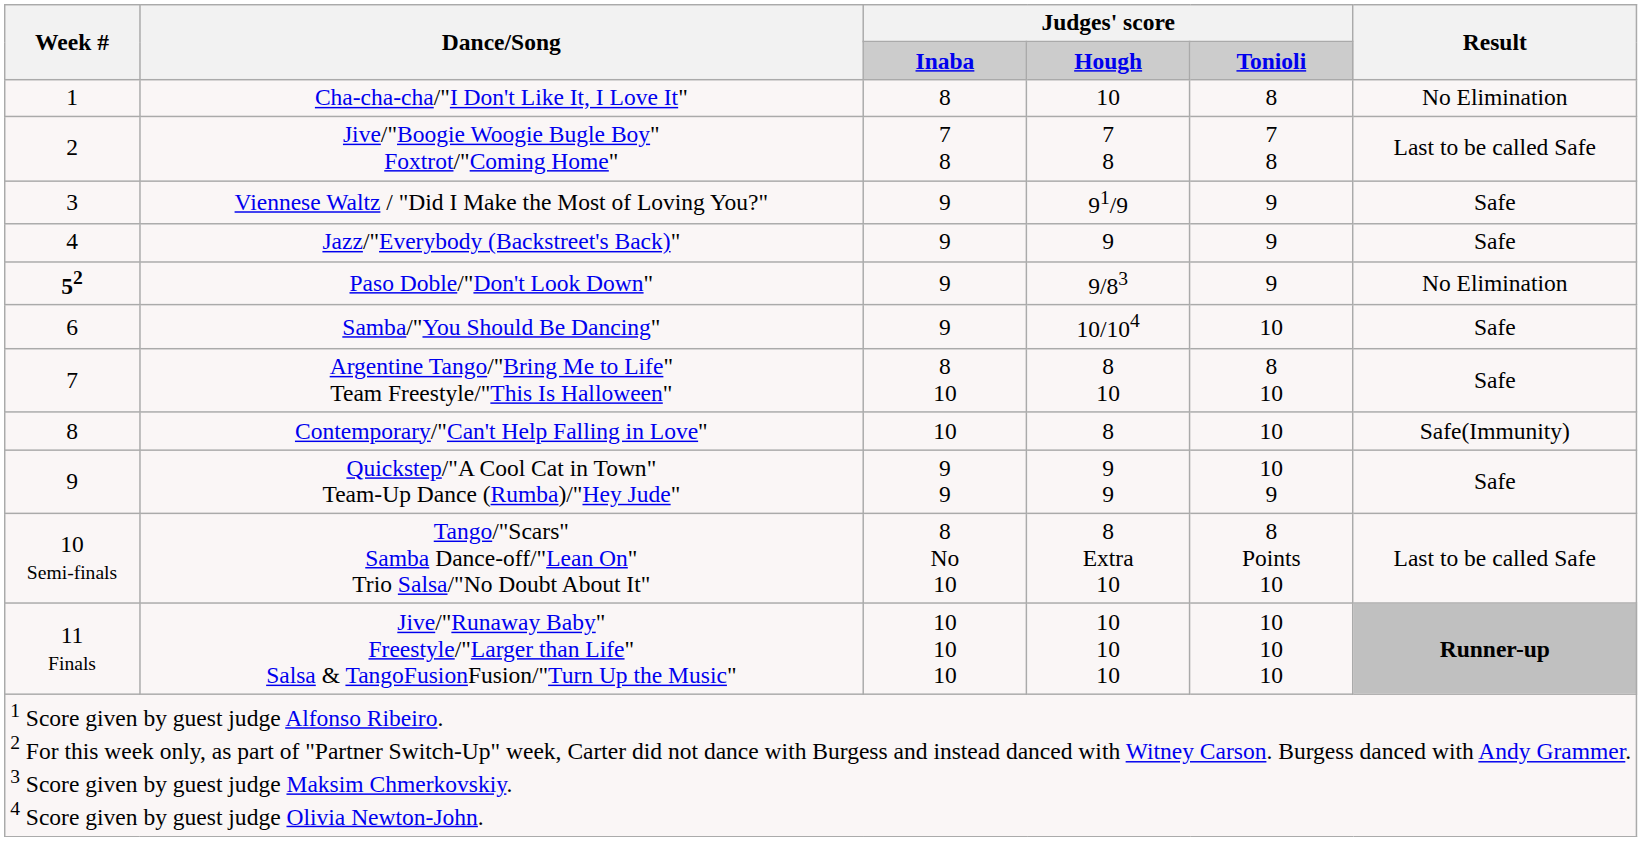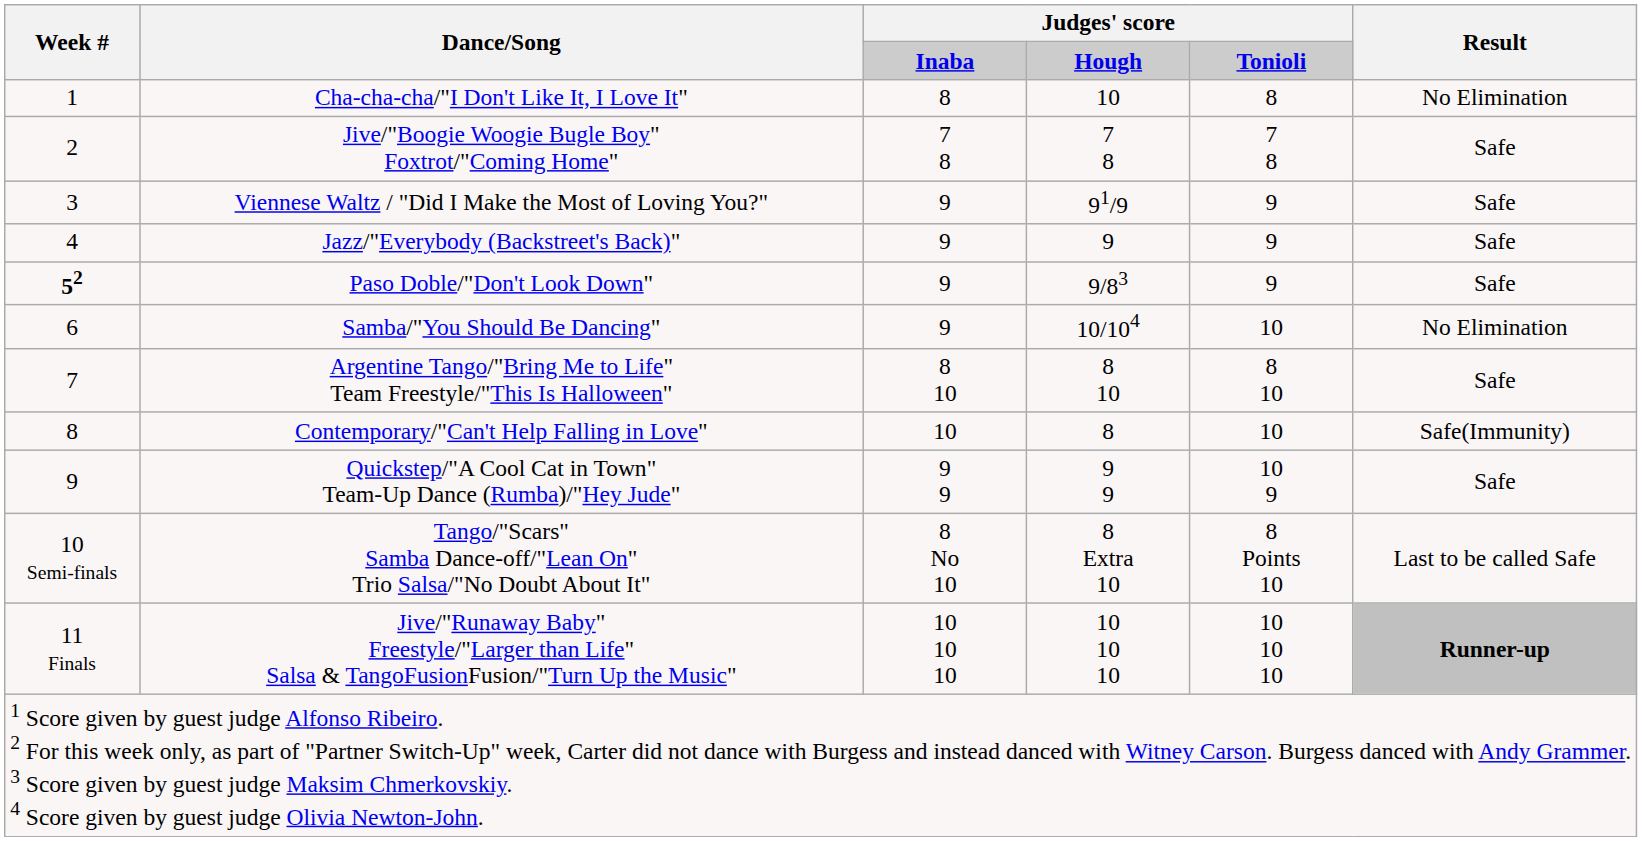Jive/"Boogie Woogie Bugle Boy" Foxtrot/"Coming Home" | Result: Last to be called Safe -> Safe
Paso Doble/"Don't Look Down" | Result: No Elimination -> Safe
Samba/"You Should Be Dancing" | Result: Safe -> No Elimination
